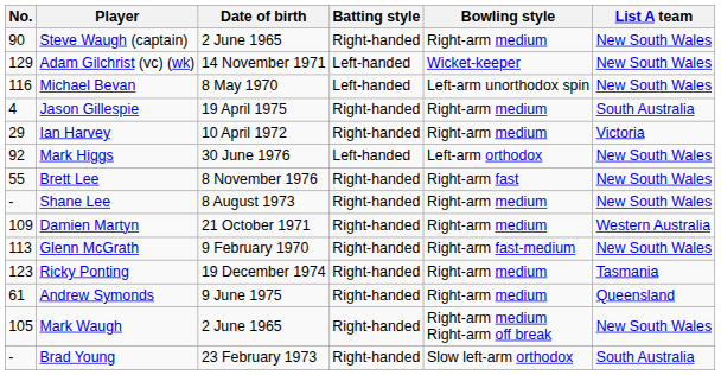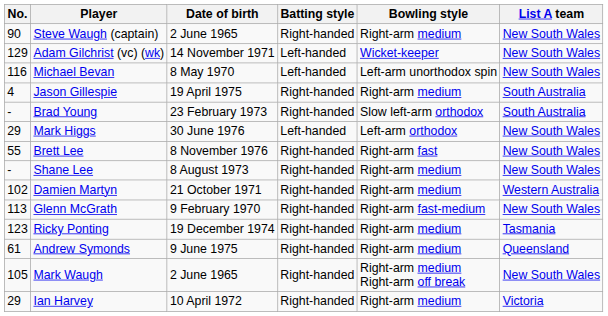rows swapped: Ian Harvey <-> Brad Young
Mark Higgs | No.: 92 -> 29
Damien Martyn | No.: 109 -> 102
